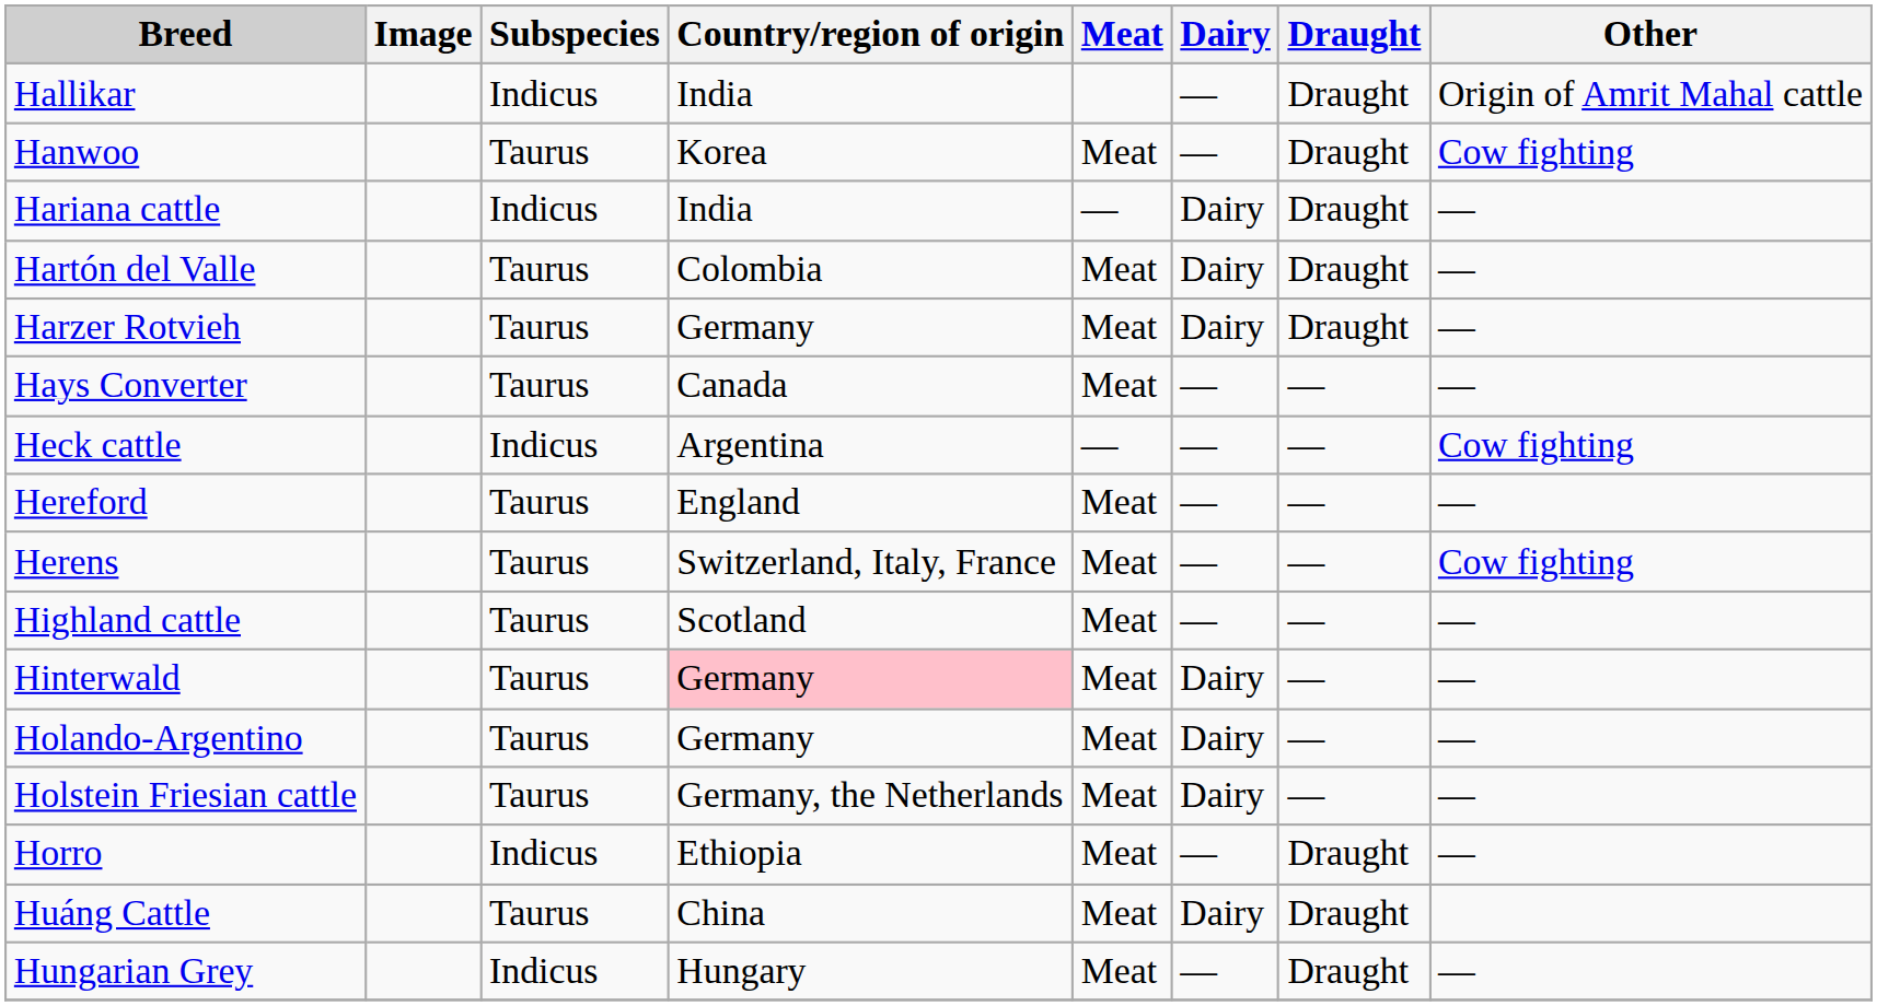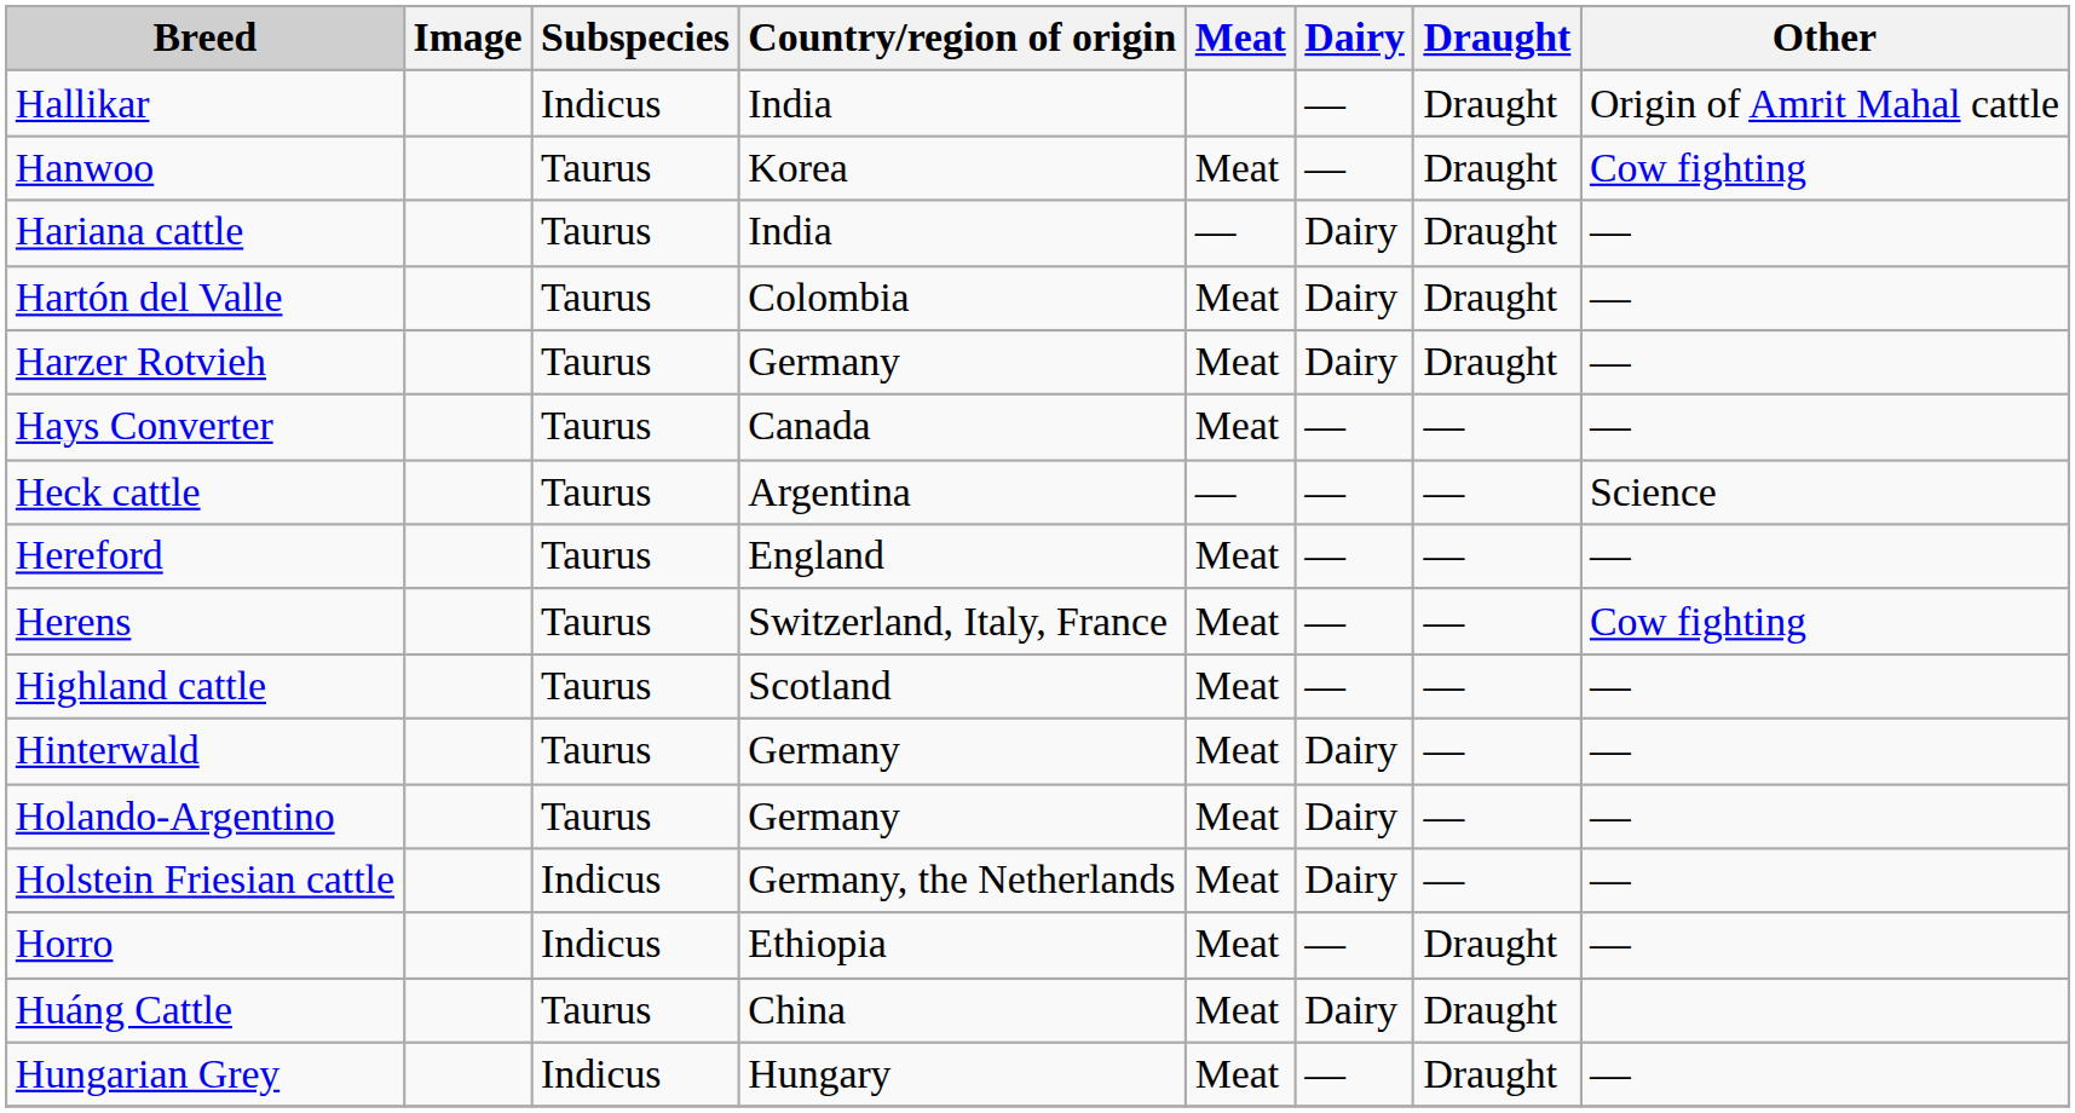Hariana cattle | Subspecies: Indicus -> Taurus
Heck cattle | Subspecies: Indicus -> Taurus
Heck cattle | Other: Cow fighting -> Science
Hinterwald | Country/region of origin: pink background -> no background
Holstein Friesian cattle | Subspecies: Taurus -> Indicus
